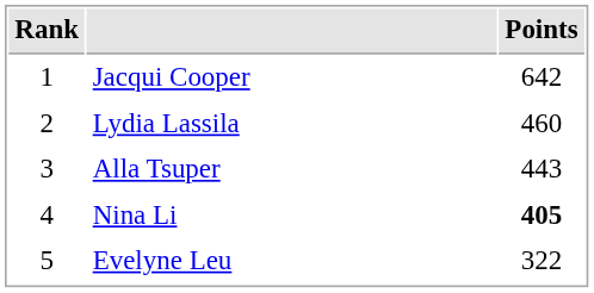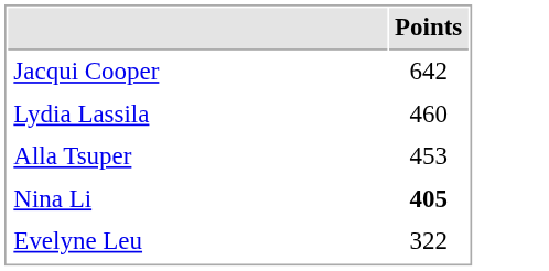- column: Rank | 1 | 2 | 3 | 4 | 5
Alla Tsuper | Points: 443 -> 453
